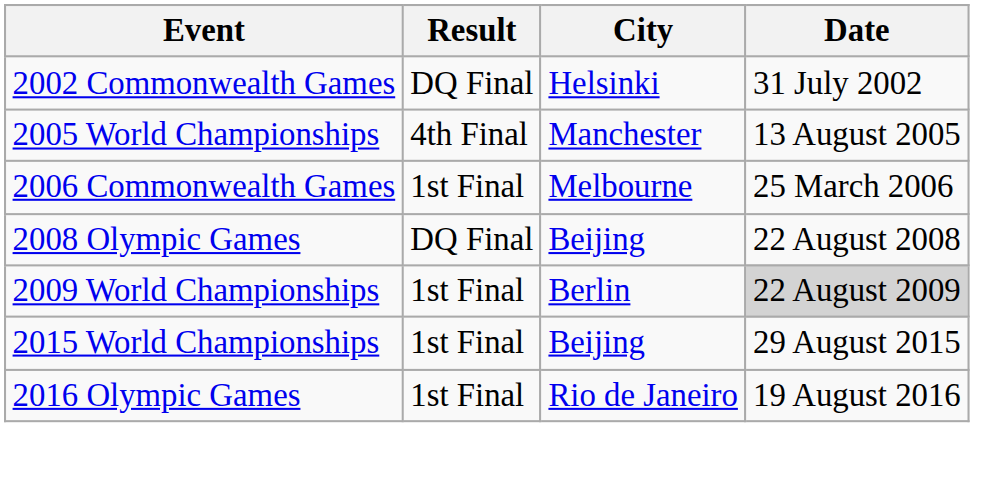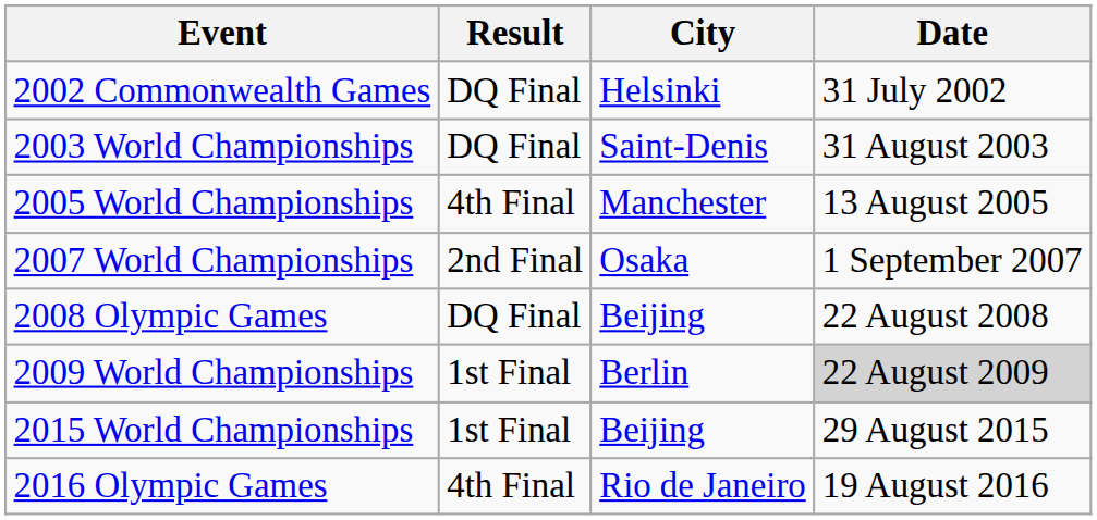+ row: 2003 World Championships | DQ Final | Saint-Denis | 31 August 2003
- row: 2006 Commonwealth Games | 1st Final | Melbourne | 25 March 2006
+ row: 2007 World Championships | 2nd Final | Osaka | 1 September 2007
2016 Olympic Games | Result: 1st Final -> 4th Final
